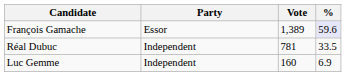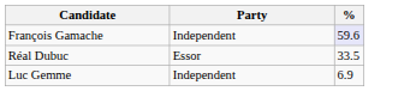- column: Vote | 1,389 | 781 | 160
François Gamache | Party: Essor -> Independent
Réal Dubuc | Party: Independent -> Essor
